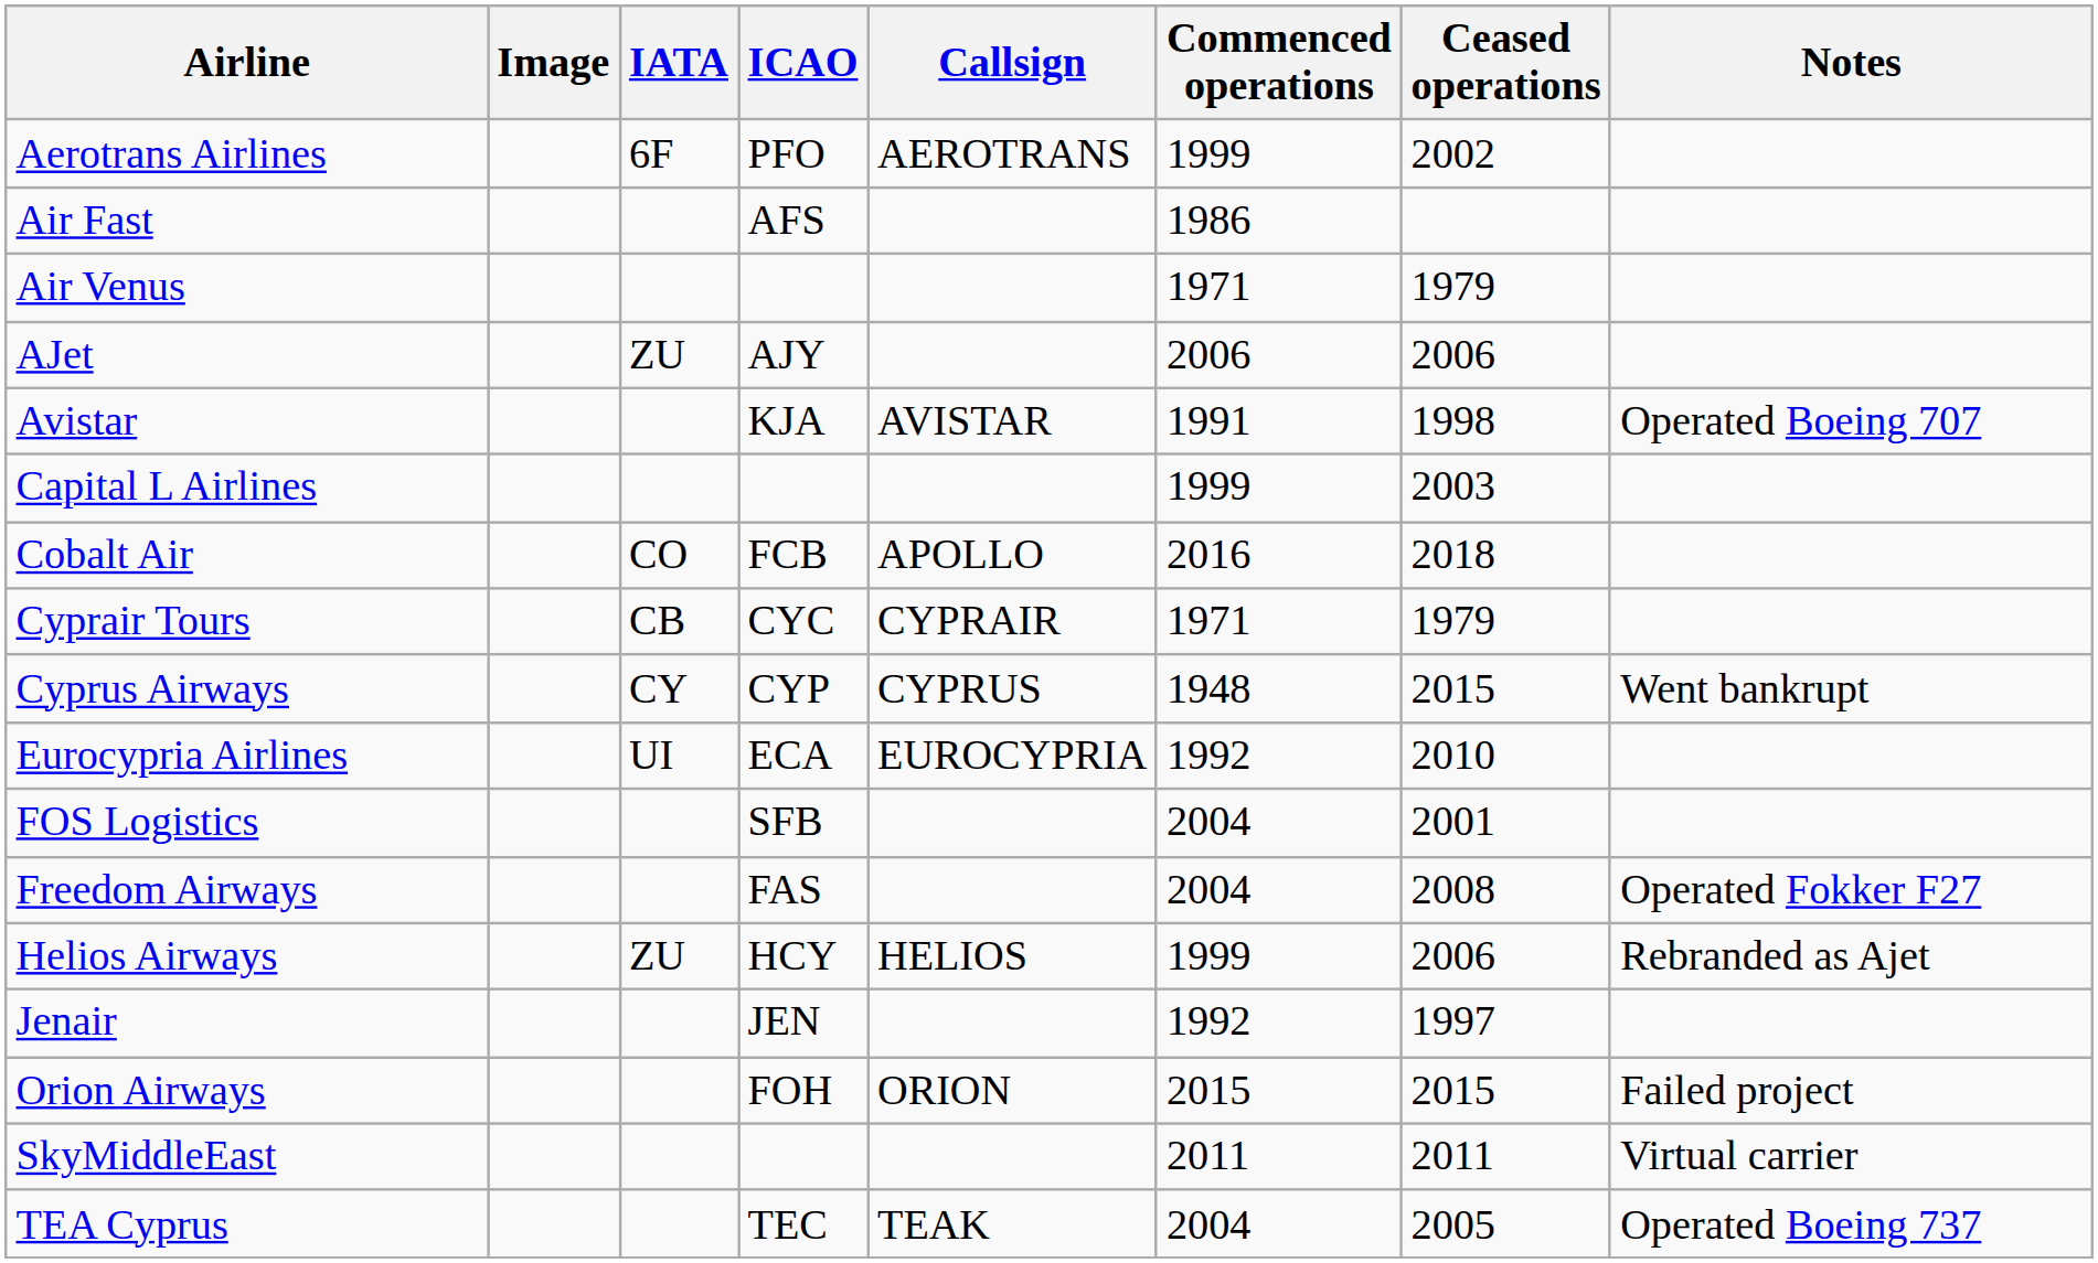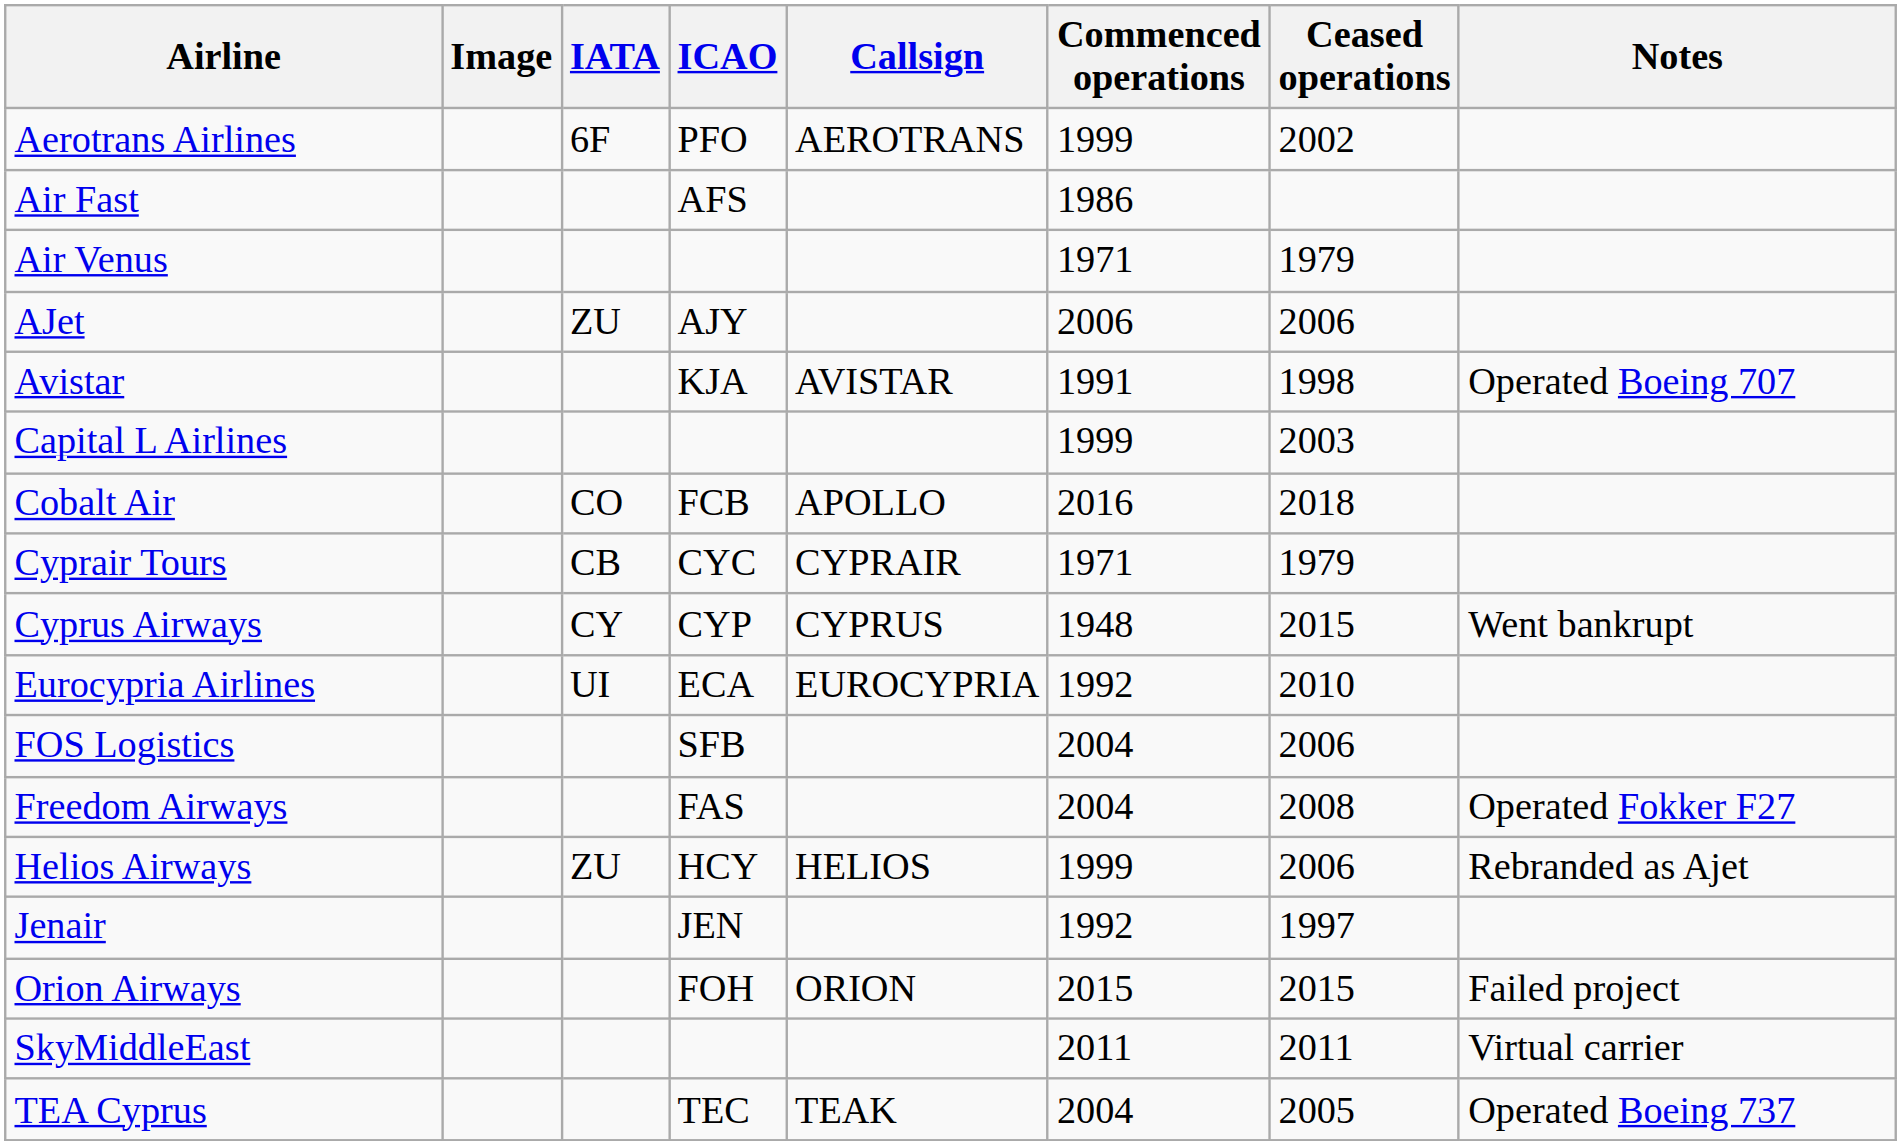FOS Logistics | Ceased operations: 2001 -> 2006
